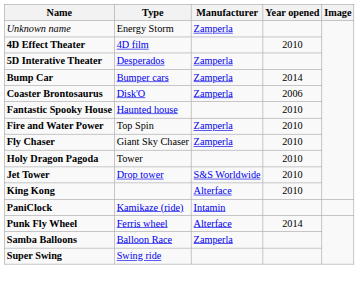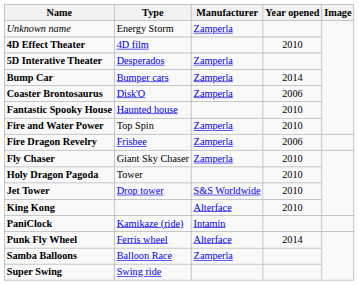+ row: Fire Dragon Revelry | Frisbee | Zamperla | 2006
